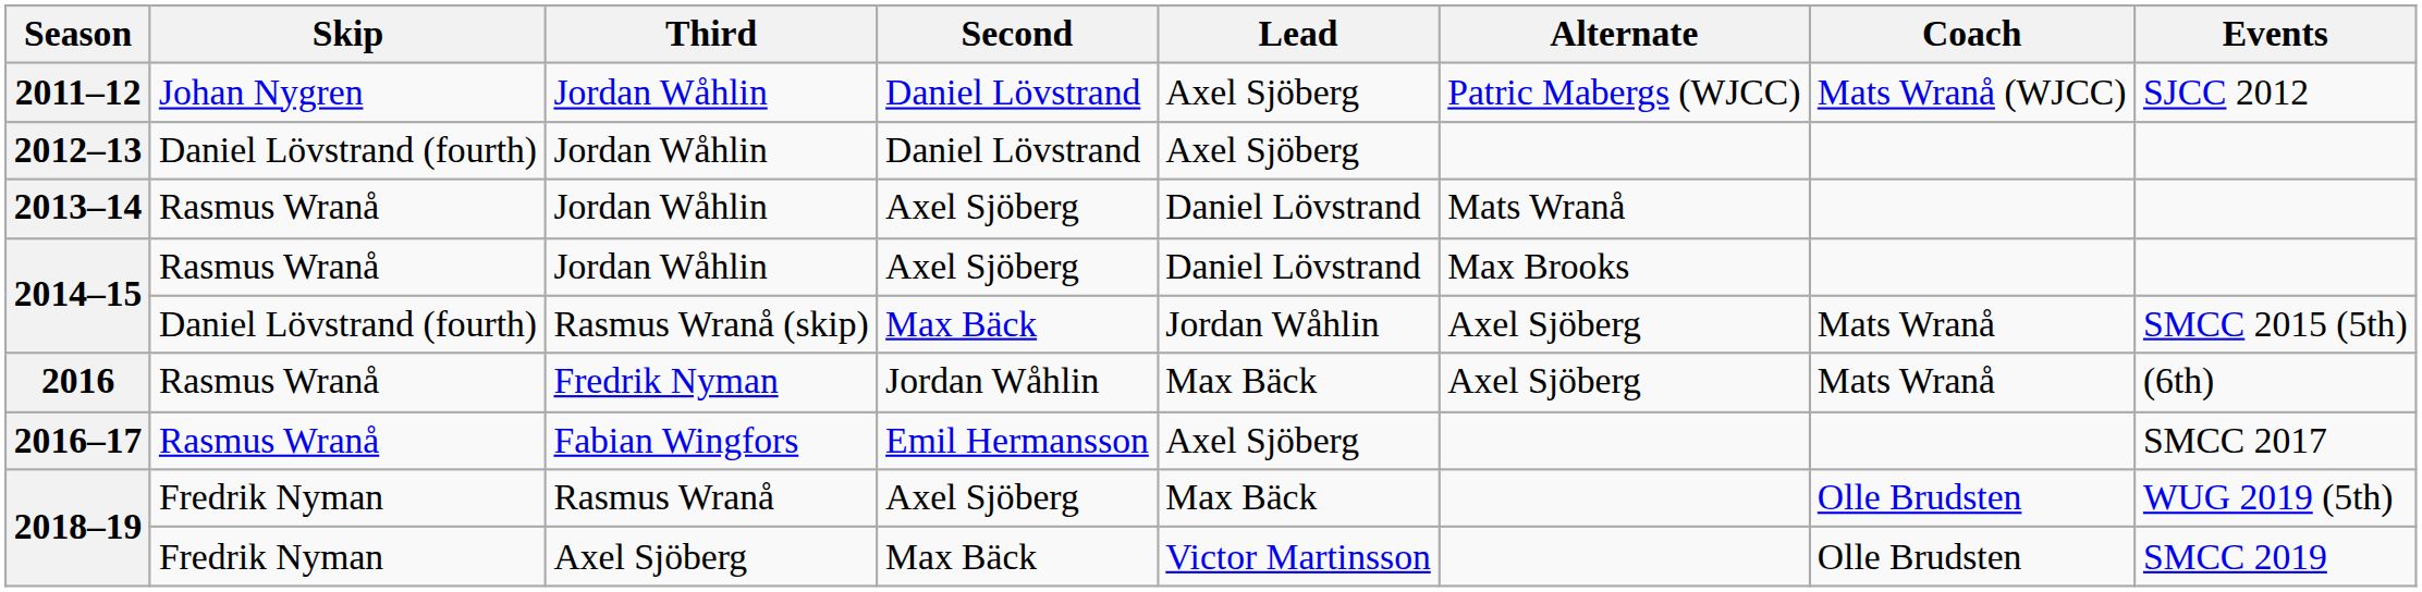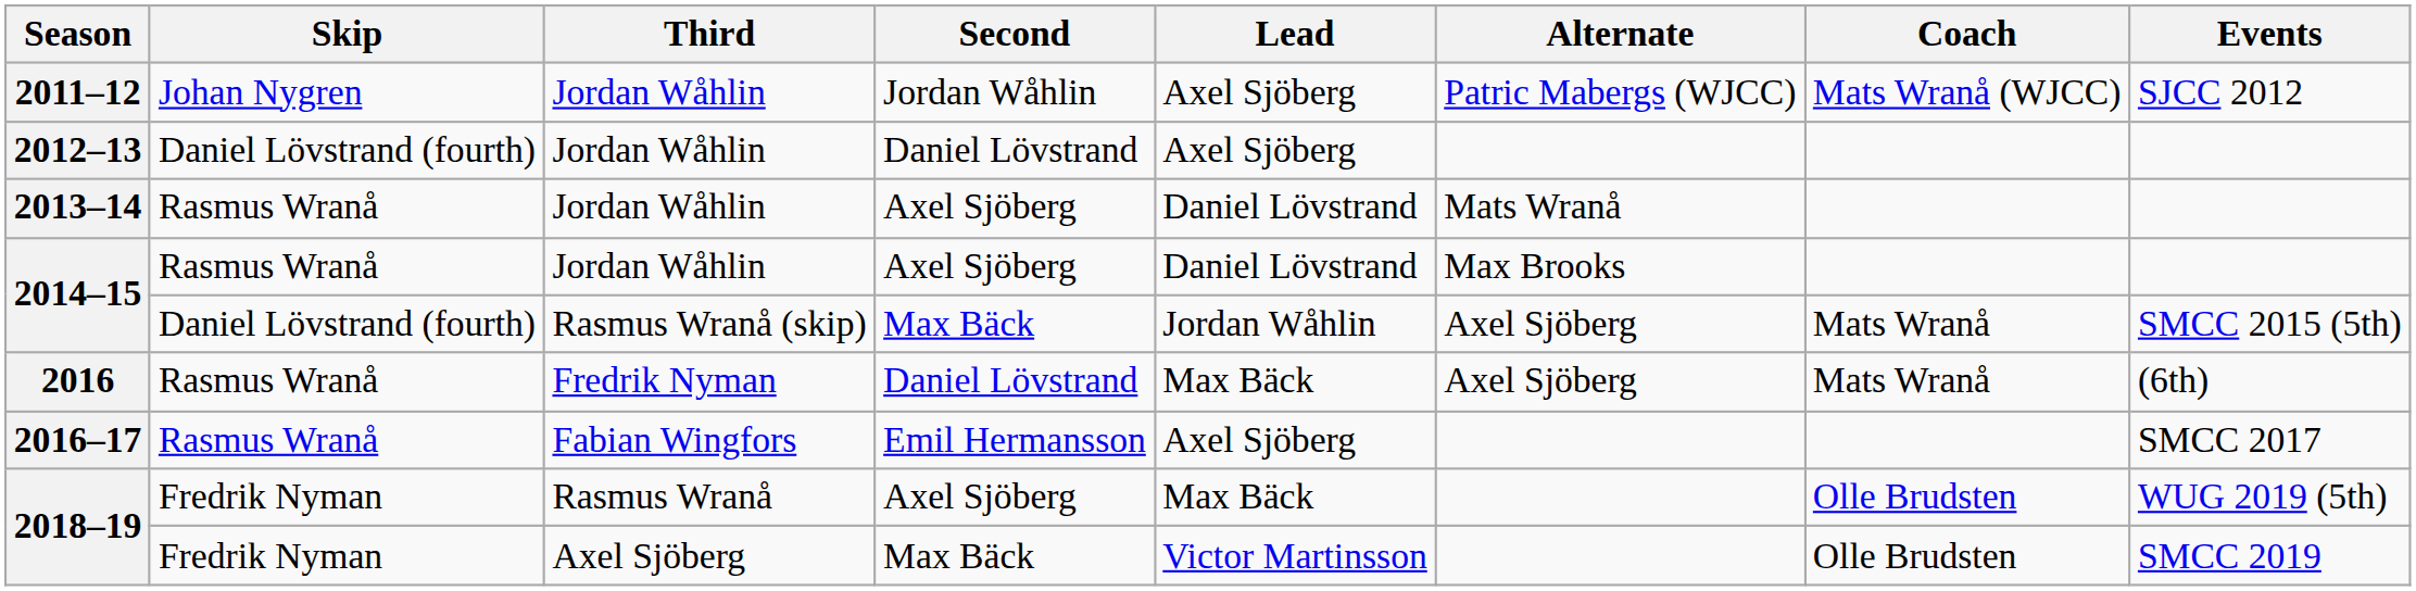2011–12 | Second: Daniel Lövstrand -> Jordan Wåhlin
2016 | Second: Jordan Wåhlin -> Daniel Lövstrand
